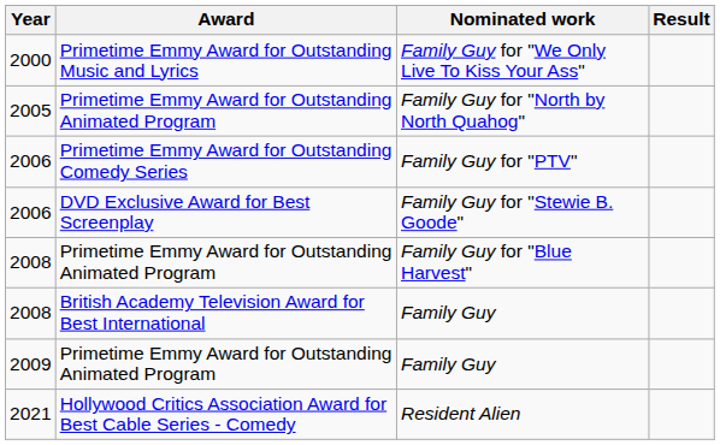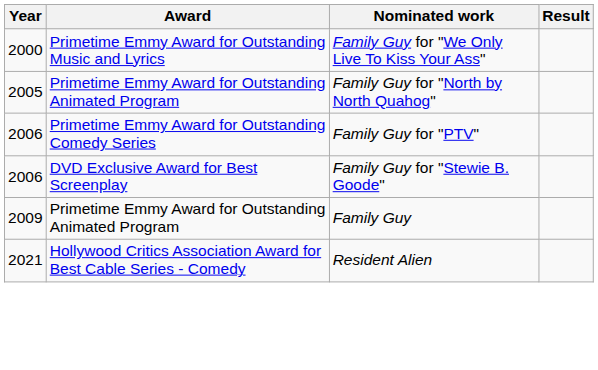- row: 2008 | Primetime Emmy Award for Outstanding Animated Program | Family Guy for "Blue Harvest"
- row: 2008 | British Academy Television Award for Best International | Family Guy
